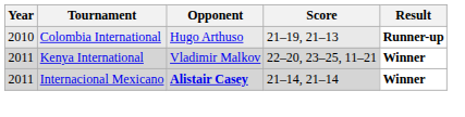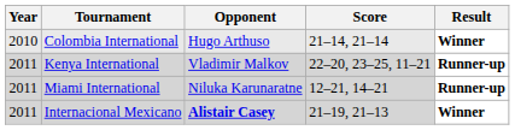Colombia International | Score: 21–19, 21–13 -> 21–14, 21–14
Colombia International | Result: Runner-up -> Winner
Kenya International | Result: Winner -> Runner-up
+ row: 2011 | Miami International | Niluka Karunaratne | 12–21, 14–21 | Runner-up
Internacional Mexicano | Score: 21–14, 21–14 -> 21–19, 21–13
